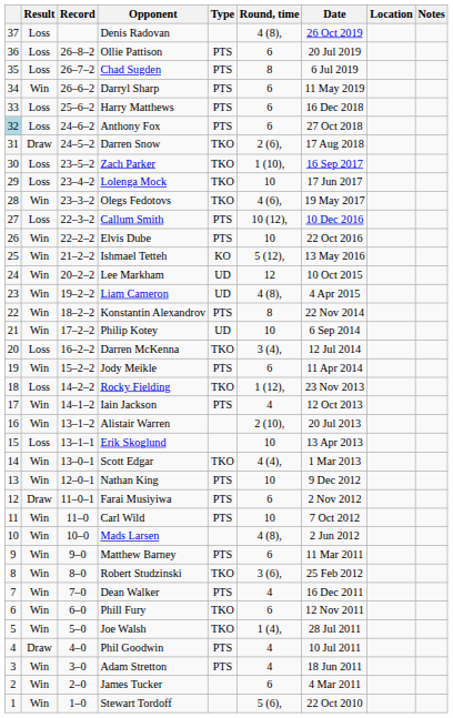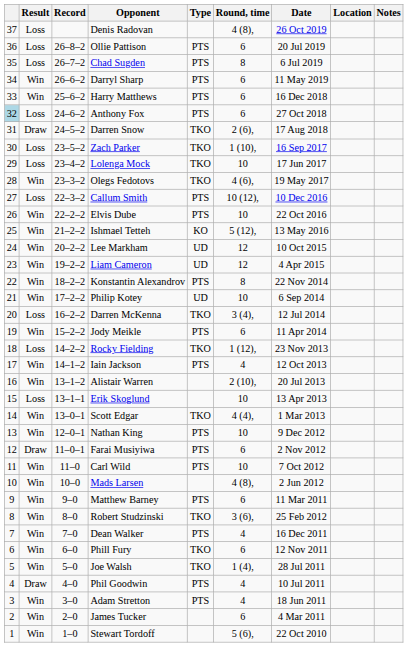Harry Matthews | Result: Loss -> Win
Liam Cameron | Round, time: 4 (8), -> 12
